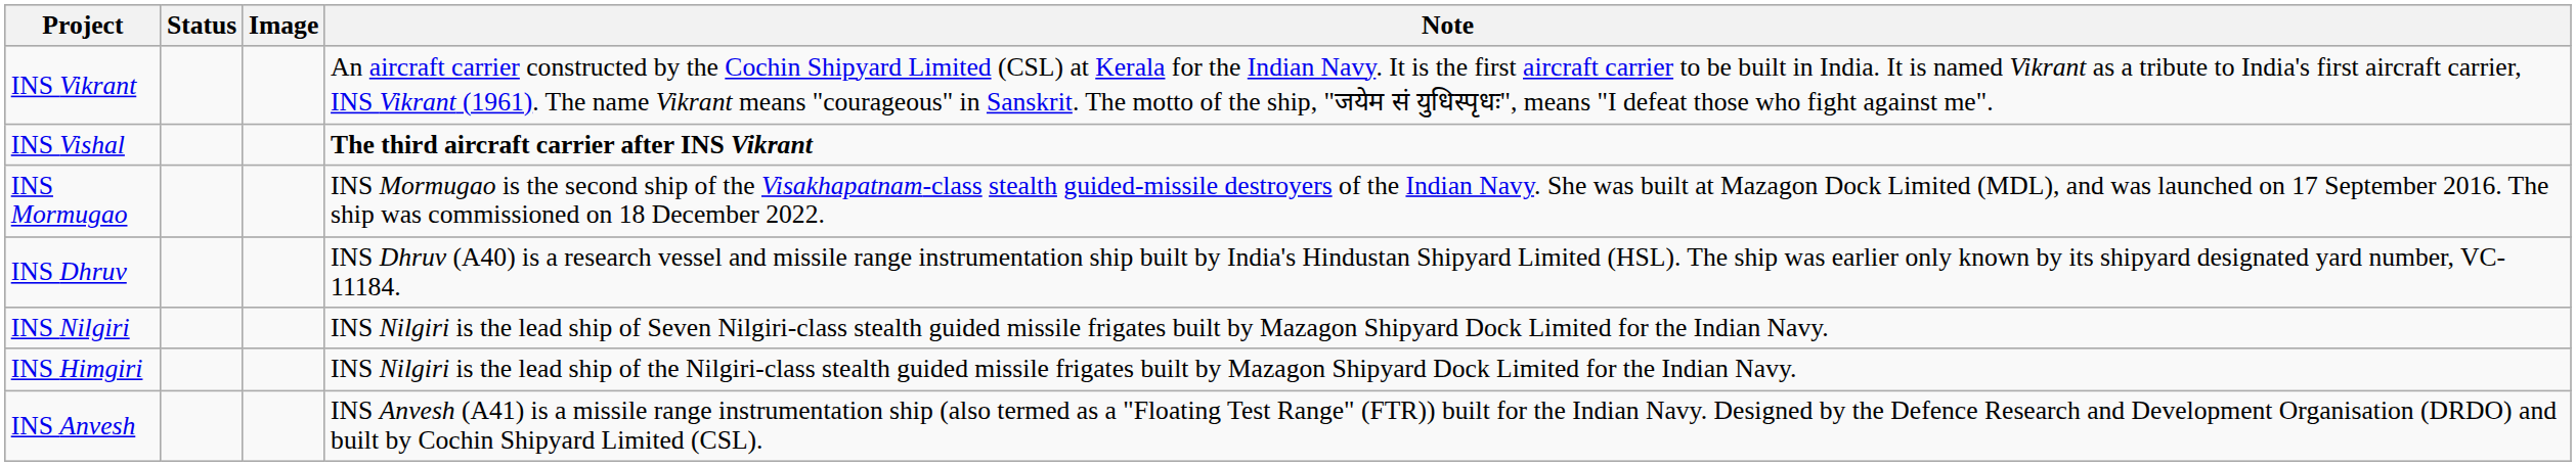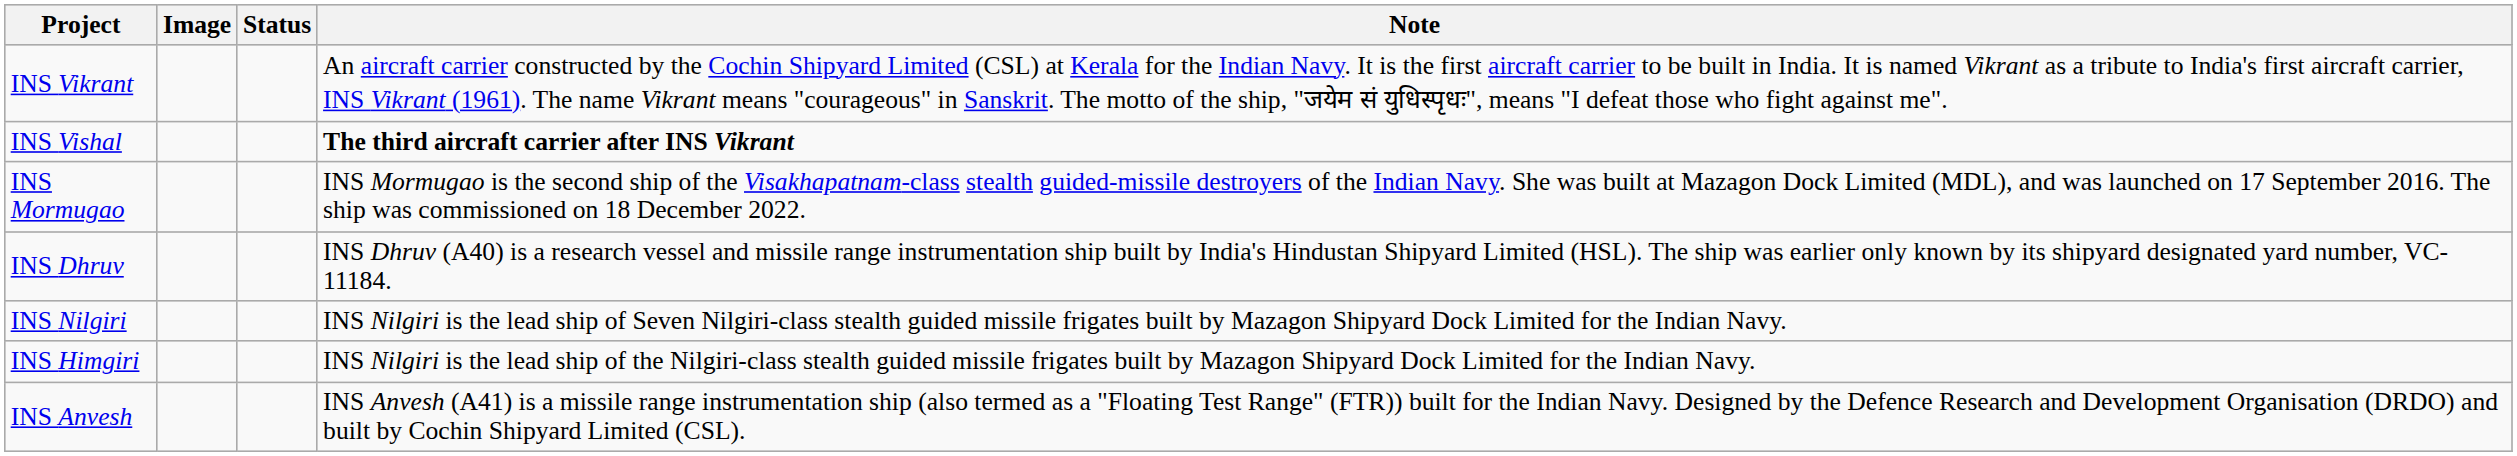columns swapped: Image <-> Status
